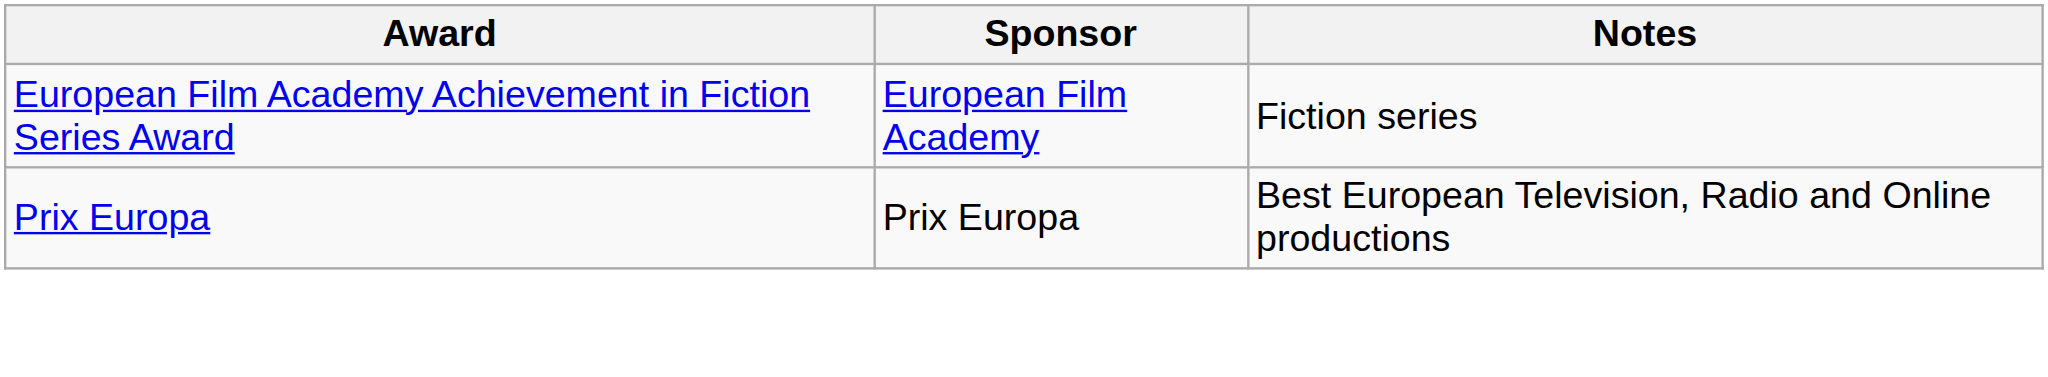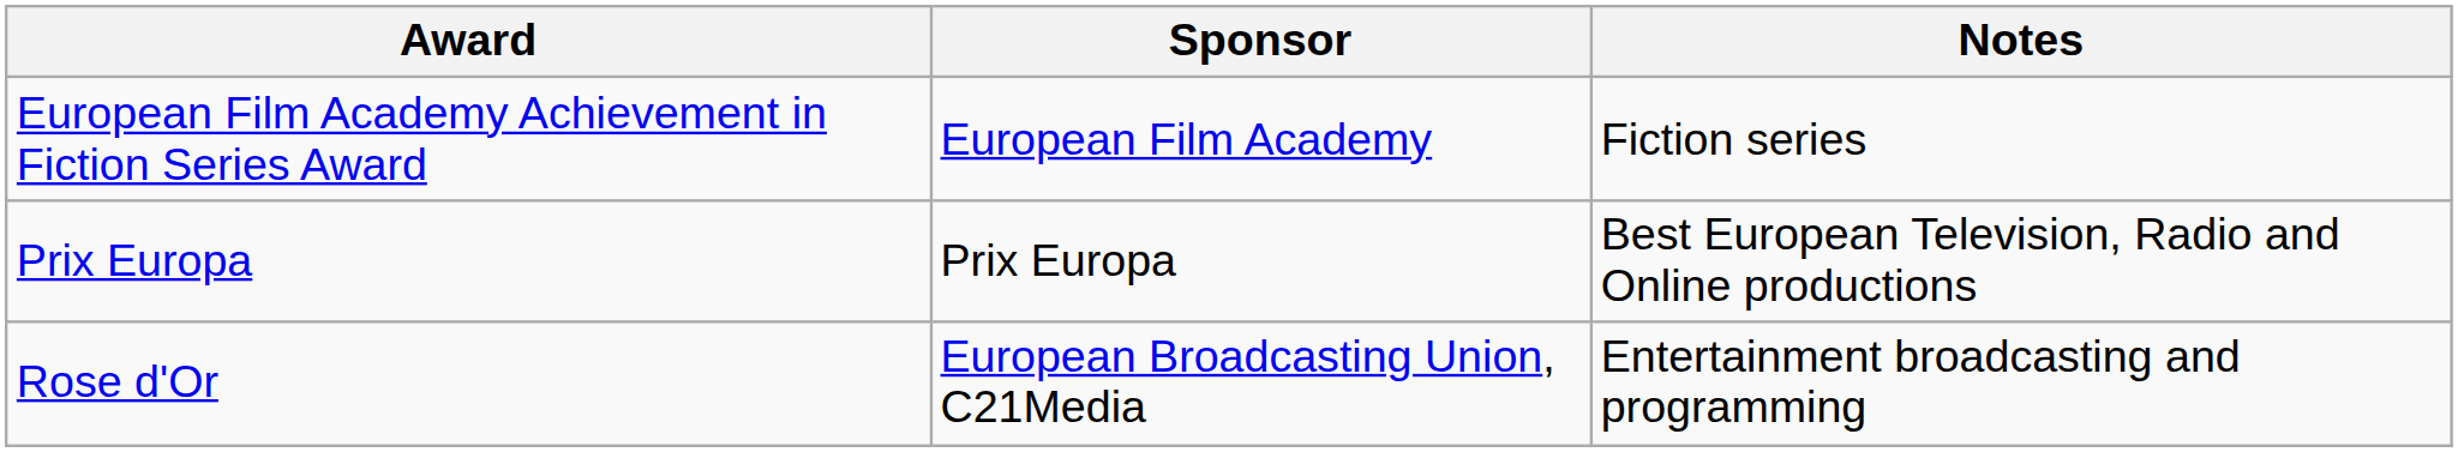+ row: Rose d'Or | European Broadcasting Union, C21Media | Entertainment broadcasting and programming
